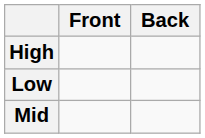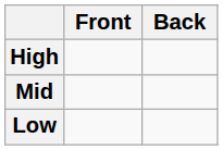rows swapped: Mid <-> Low
